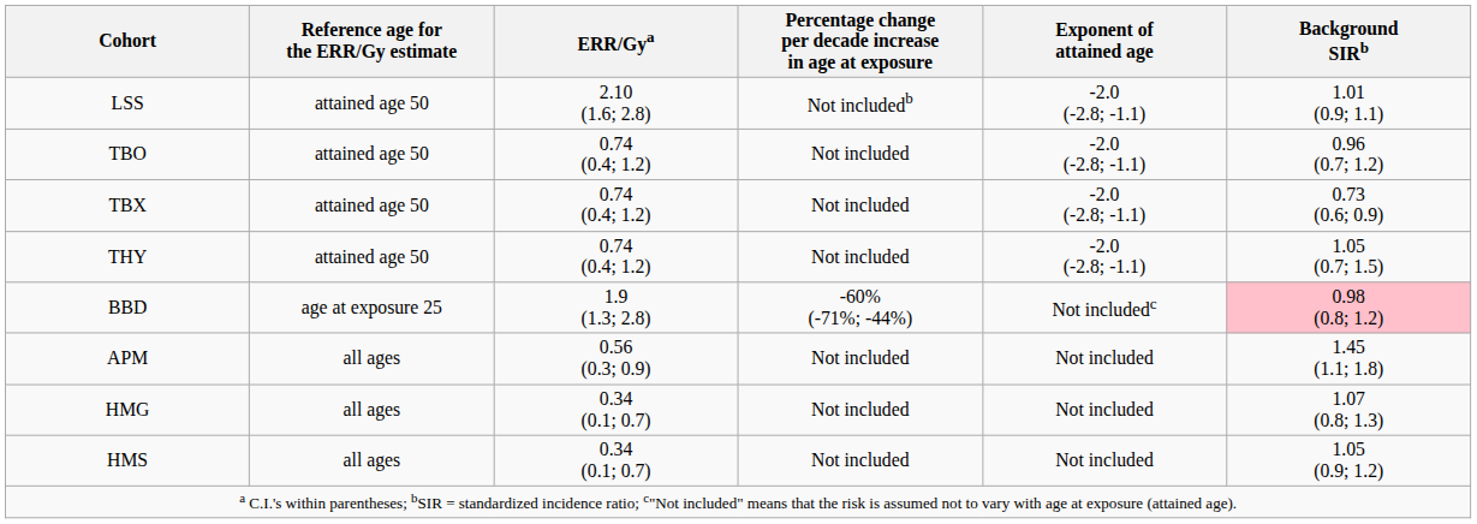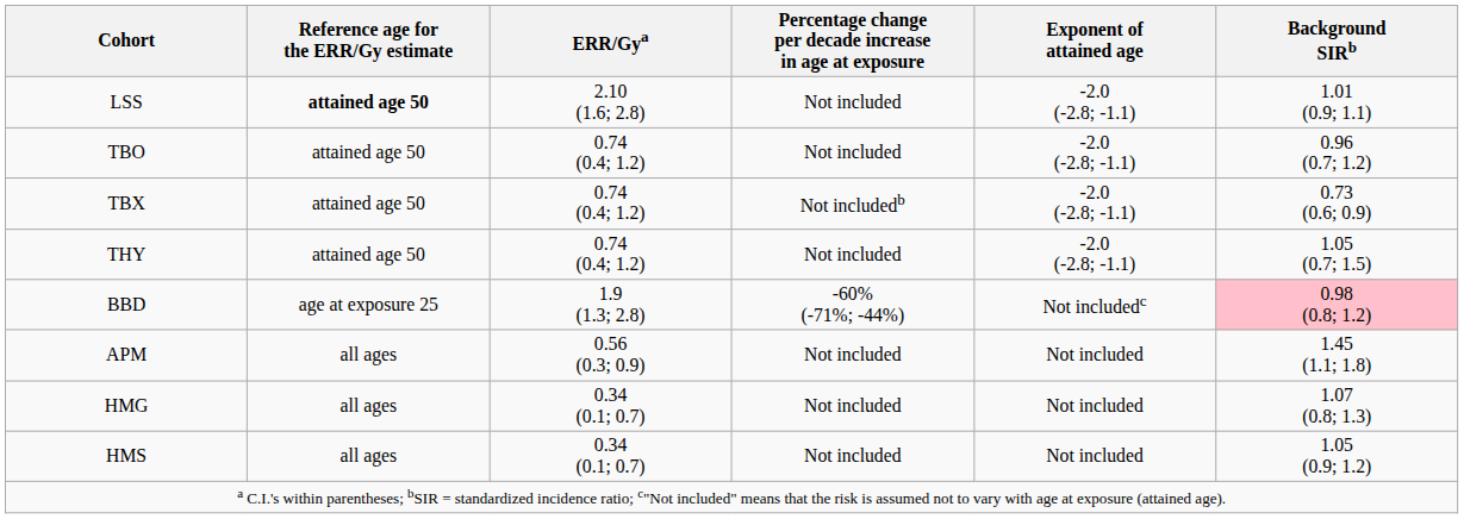LSS | Reference age for the ERR/Gy estimate: normal -> bold
LSS | Percentage change per decade increase in age at exposure: Not includedb -> Not included
TBX | Percentage change per decade increase in age at exposure: Not included -> Not includedb
